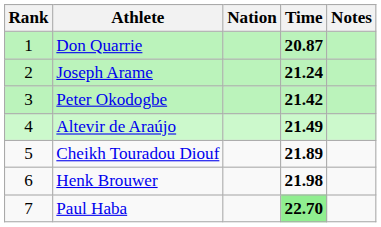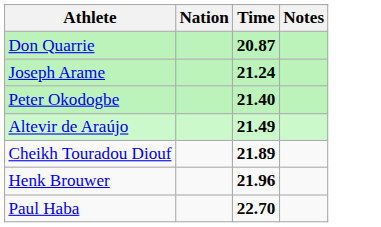- column: Rank | 1 | 2 | 3 | 4 | 5 | 6 | 7
Peter Okodogbe | Time: 21.42 -> 21.40
Henk Brouwer | Time: 21.98 -> 21.96
Paul Haba | Time: lightgreen background -> no background
